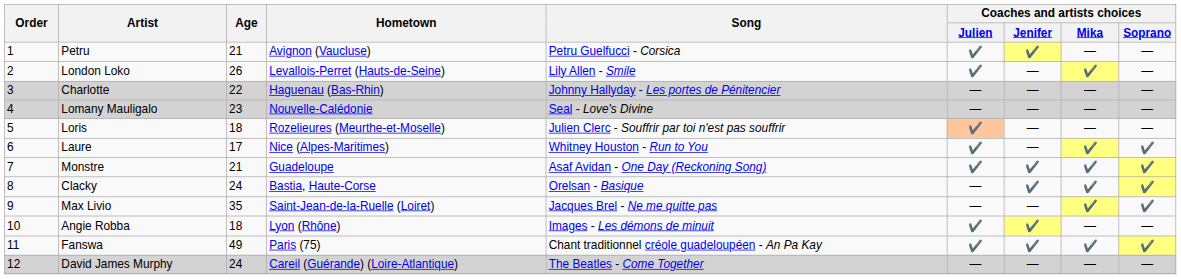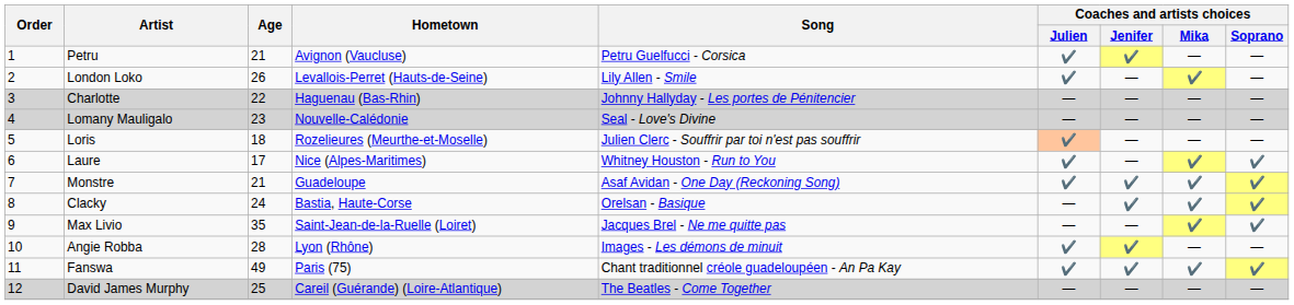Angie Robba | Age: 18 -> 28
David James Murphy | Age: 24 -> 25
